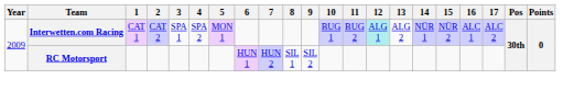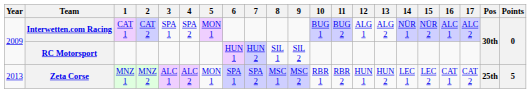Interwetten.com Racing | 12: paleturquoise background -> no background
+ row: 2013 | Zeta Corse | MNZ 1 | MNZ 2 | ALC 1 | ALC 2 | MON 1 | SPA 1 | SPA 2 | MSC 1 | MSC 2 | RBR 1 | RBR 2 | HUN 1 | HUN 2 | LEC 1 | LEC 2 | CAT 1 | CAT 2 | 25th | 5
